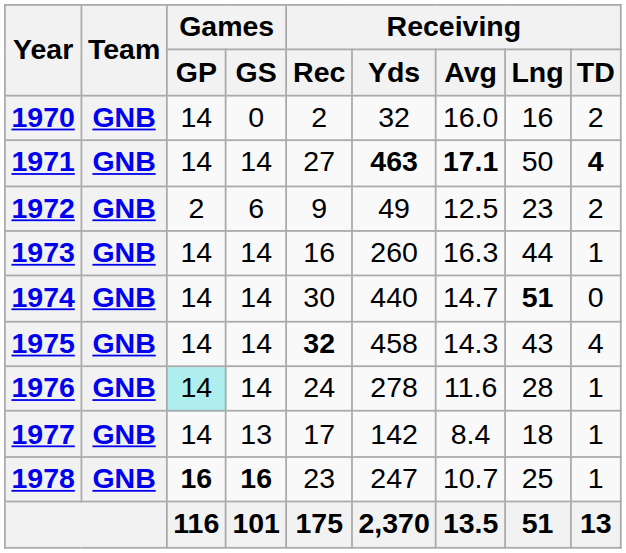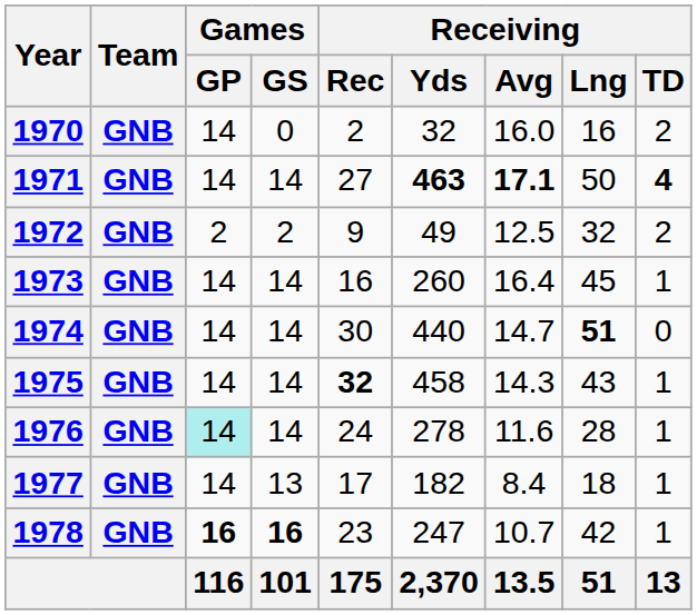1972 | Games / GS: 6 -> 2
1972 | Receiving / Lng: 23 -> 32
1973 | Receiving / Avg: 16.3 -> 16.4
1973 | Receiving / Lng: 44 -> 45
1975 | Receiving / TD: 4 -> 1
1977 | Receiving / Yds: 142 -> 182
1978 | Receiving / Lng: 25 -> 42
